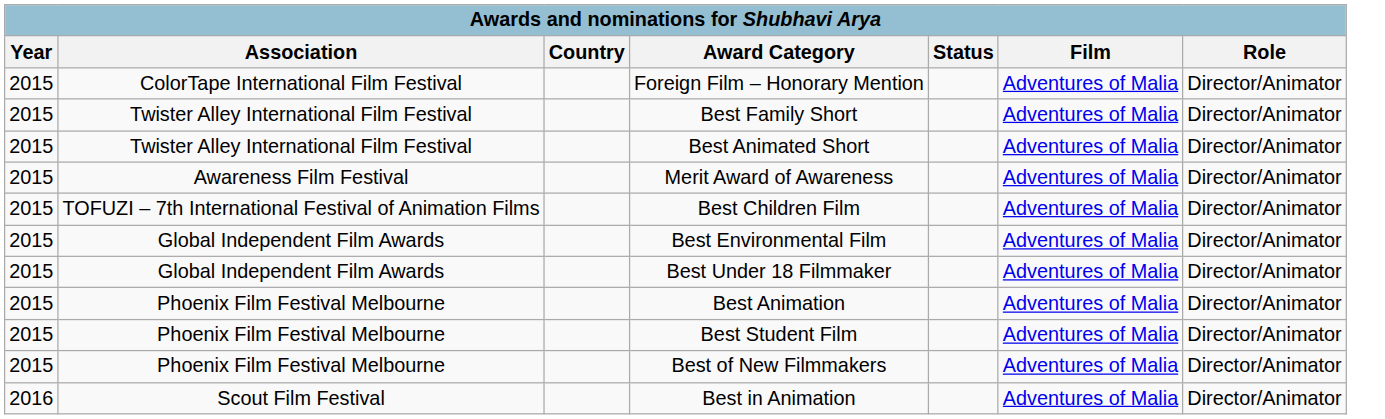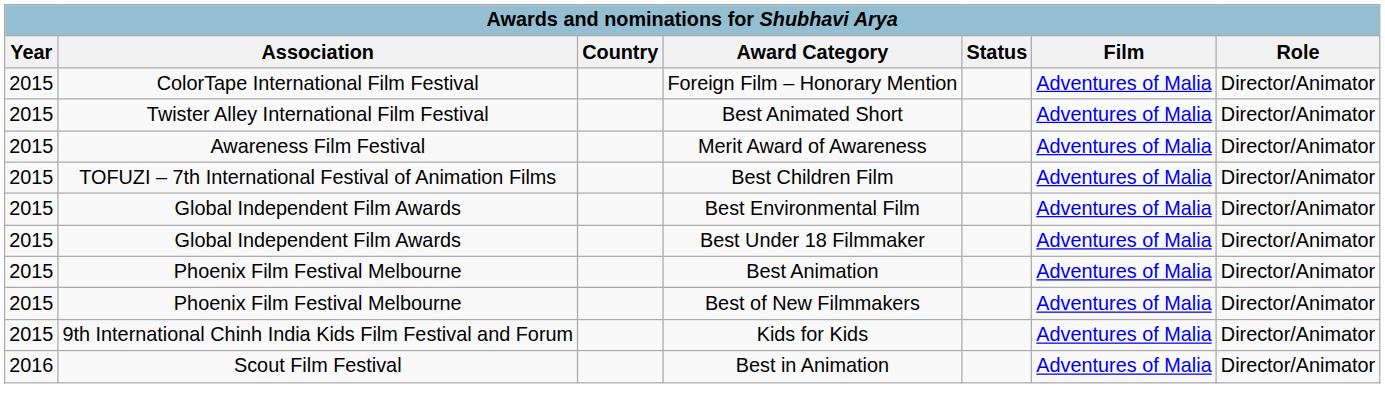- row: 2015 | Twister Alley International Film Festival | Best Family Short | Adventures of Malia | Director/Animator
- row: 2015 | Phoenix Film Festival Melbourne | Best Student Film | Adventures of Malia | Director/Animator
+ row: 2015 | 9th International Chinh India Kids Film Festival and Forum | Kids for Kids | Adventures of Malia | Director/Animator
